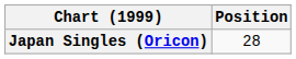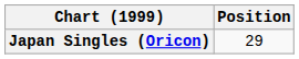Japan Singles (Oricon) | Position: 28 -> 29
